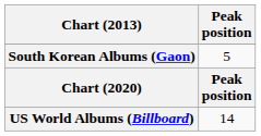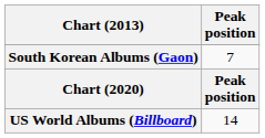South Korean Albums (Gaon) | Peak position: 5 -> 7
